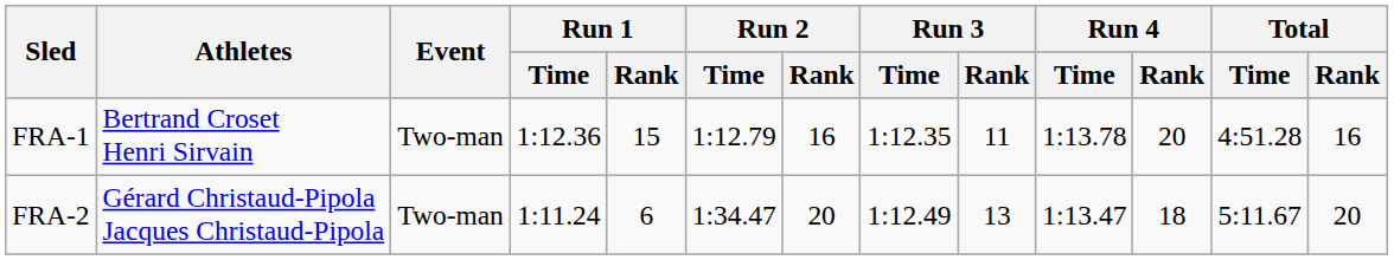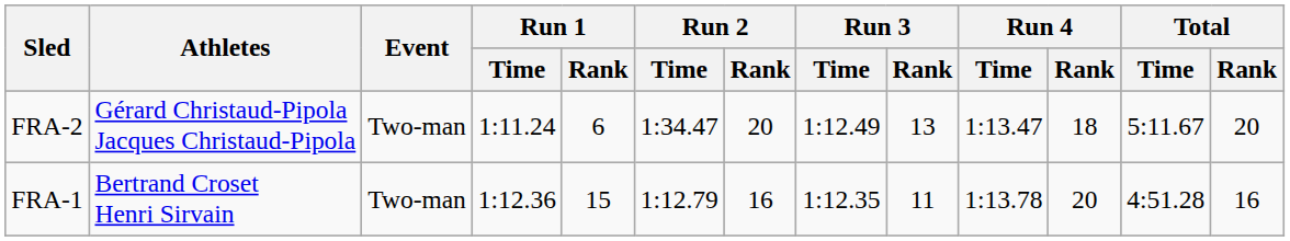rows swapped: FRA-1 <-> FRA-2
